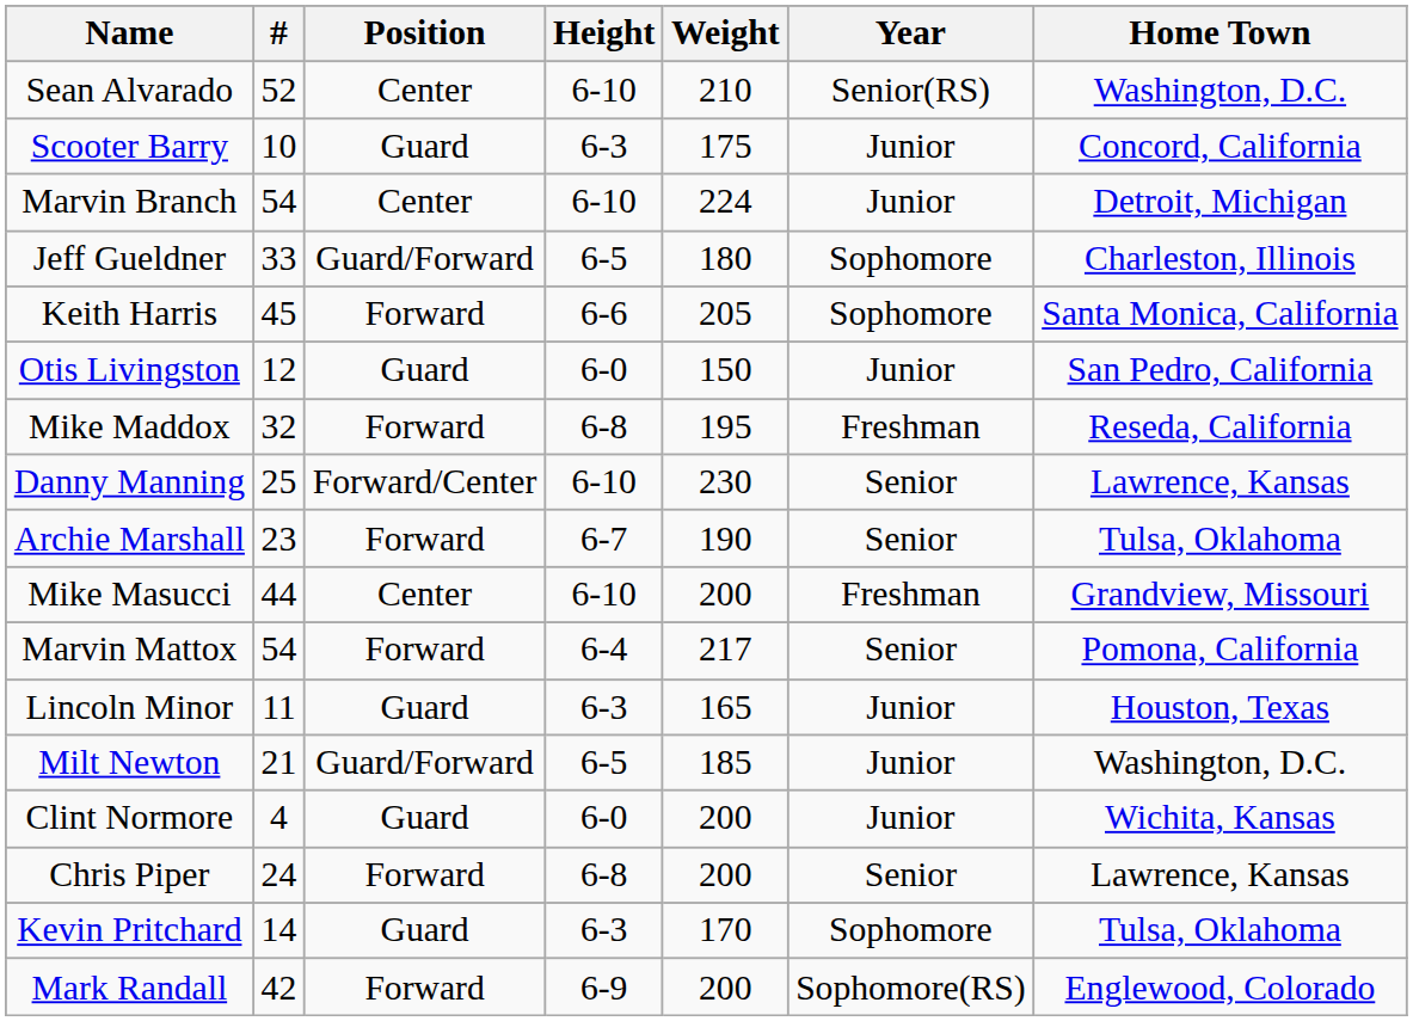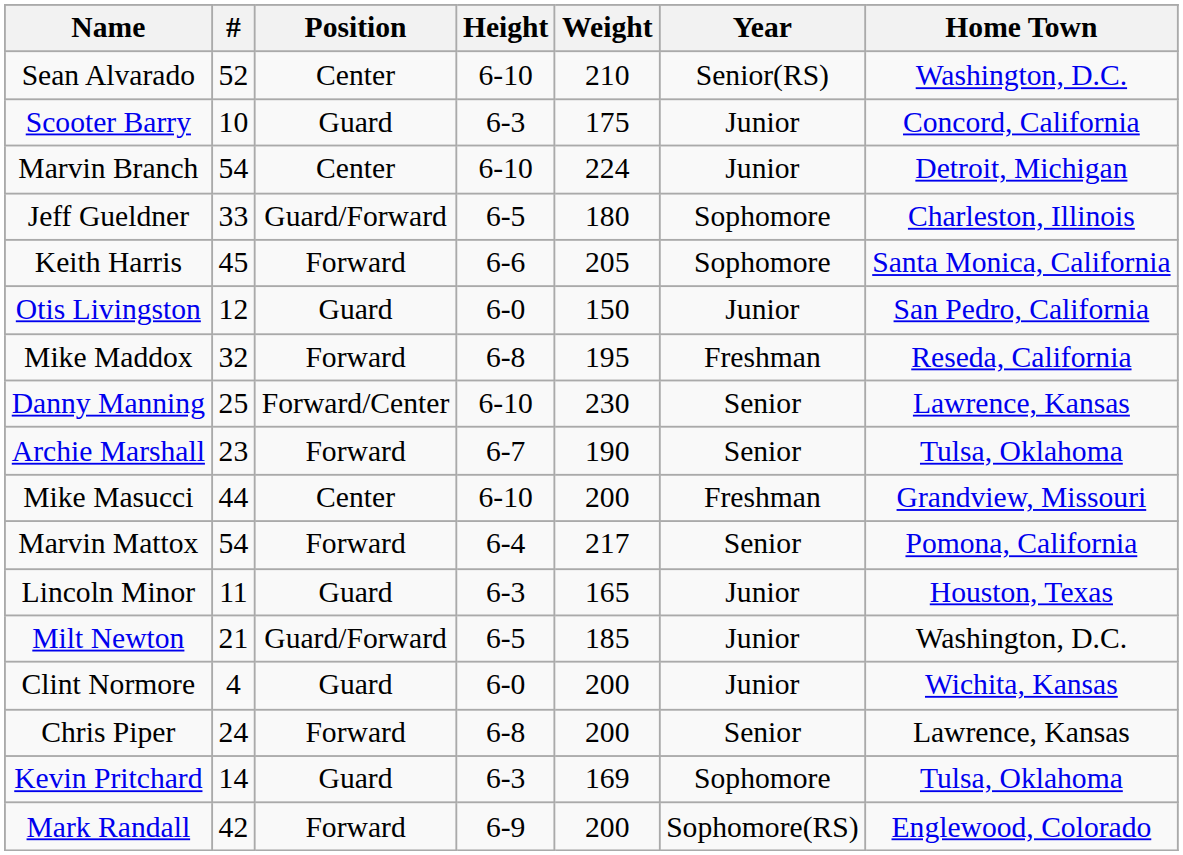Kevin Pritchard | Weight: 170 -> 169
